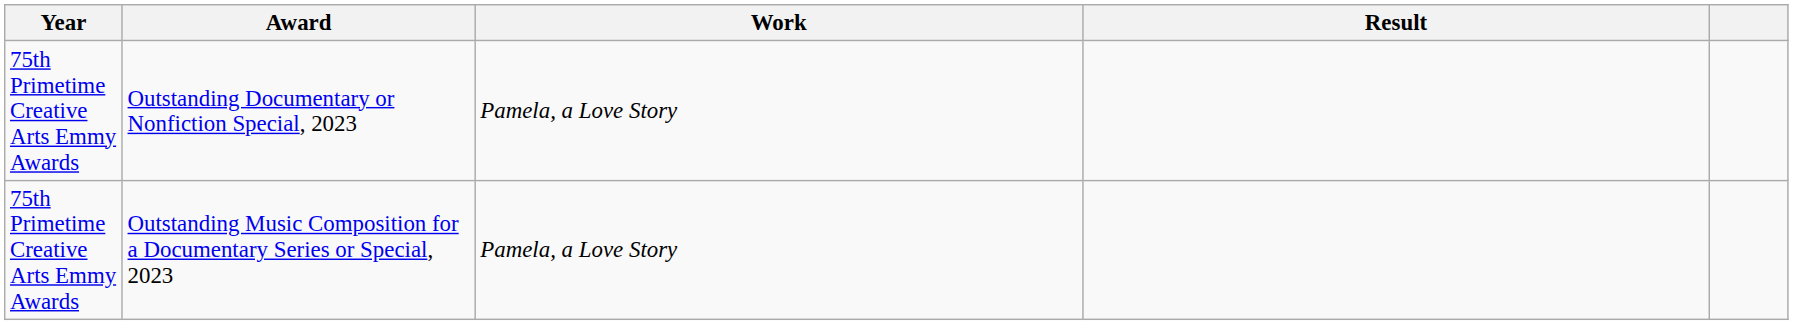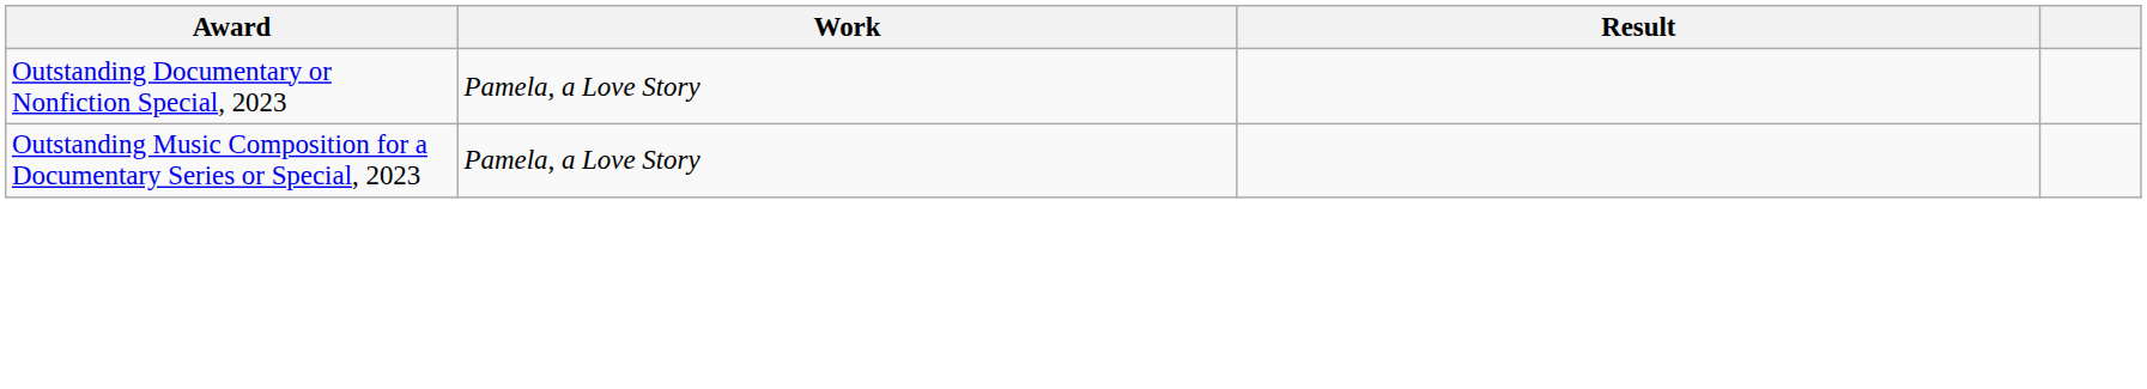- column: Year | 75th Primetime Creative Arts Emmy Awards | 75th Primetime Creative Arts Emmy Awards
